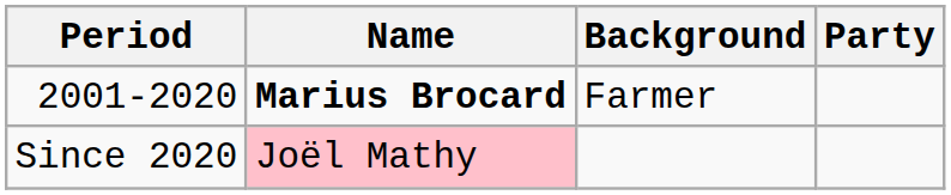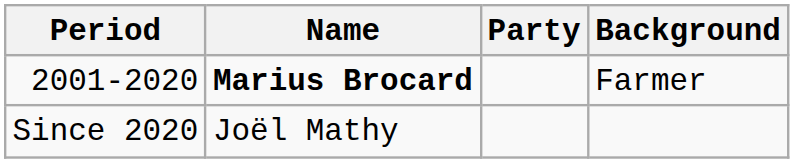columns swapped: Party <-> Background
Since 2020 | Name: pink background -> no background
